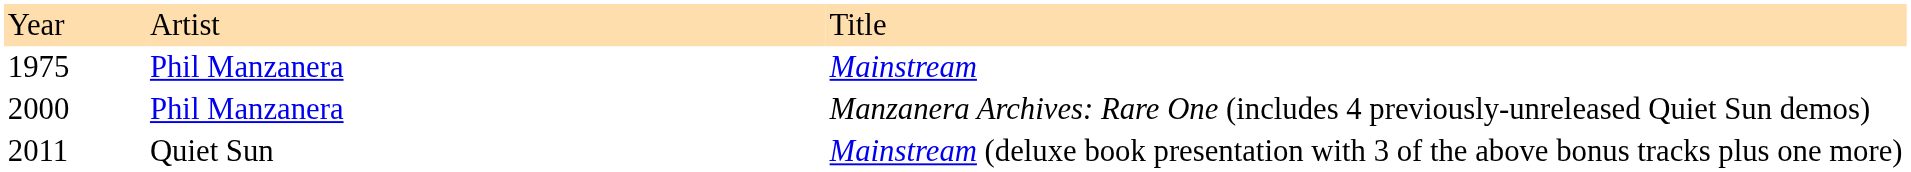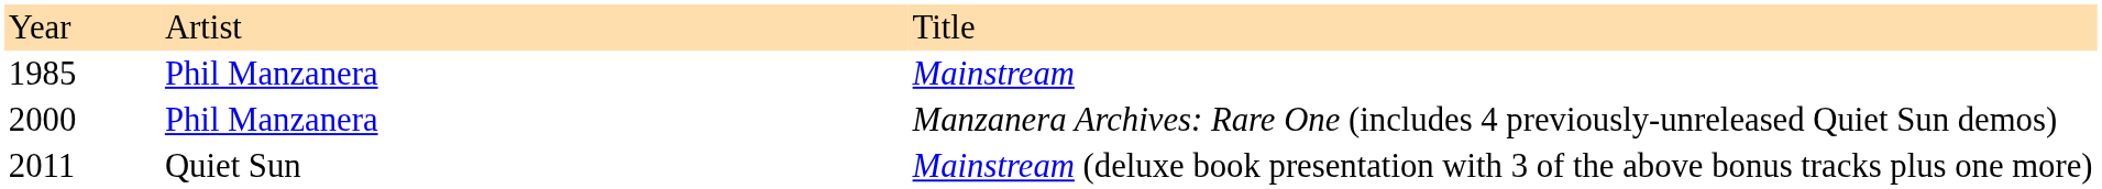Mainstream | column 1: 1975 -> 1985
